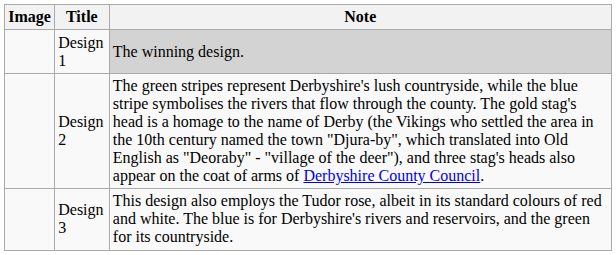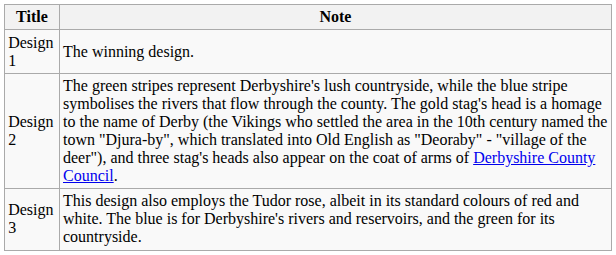- column: Image
Design 1 | Note: lightgrey background -> no background
